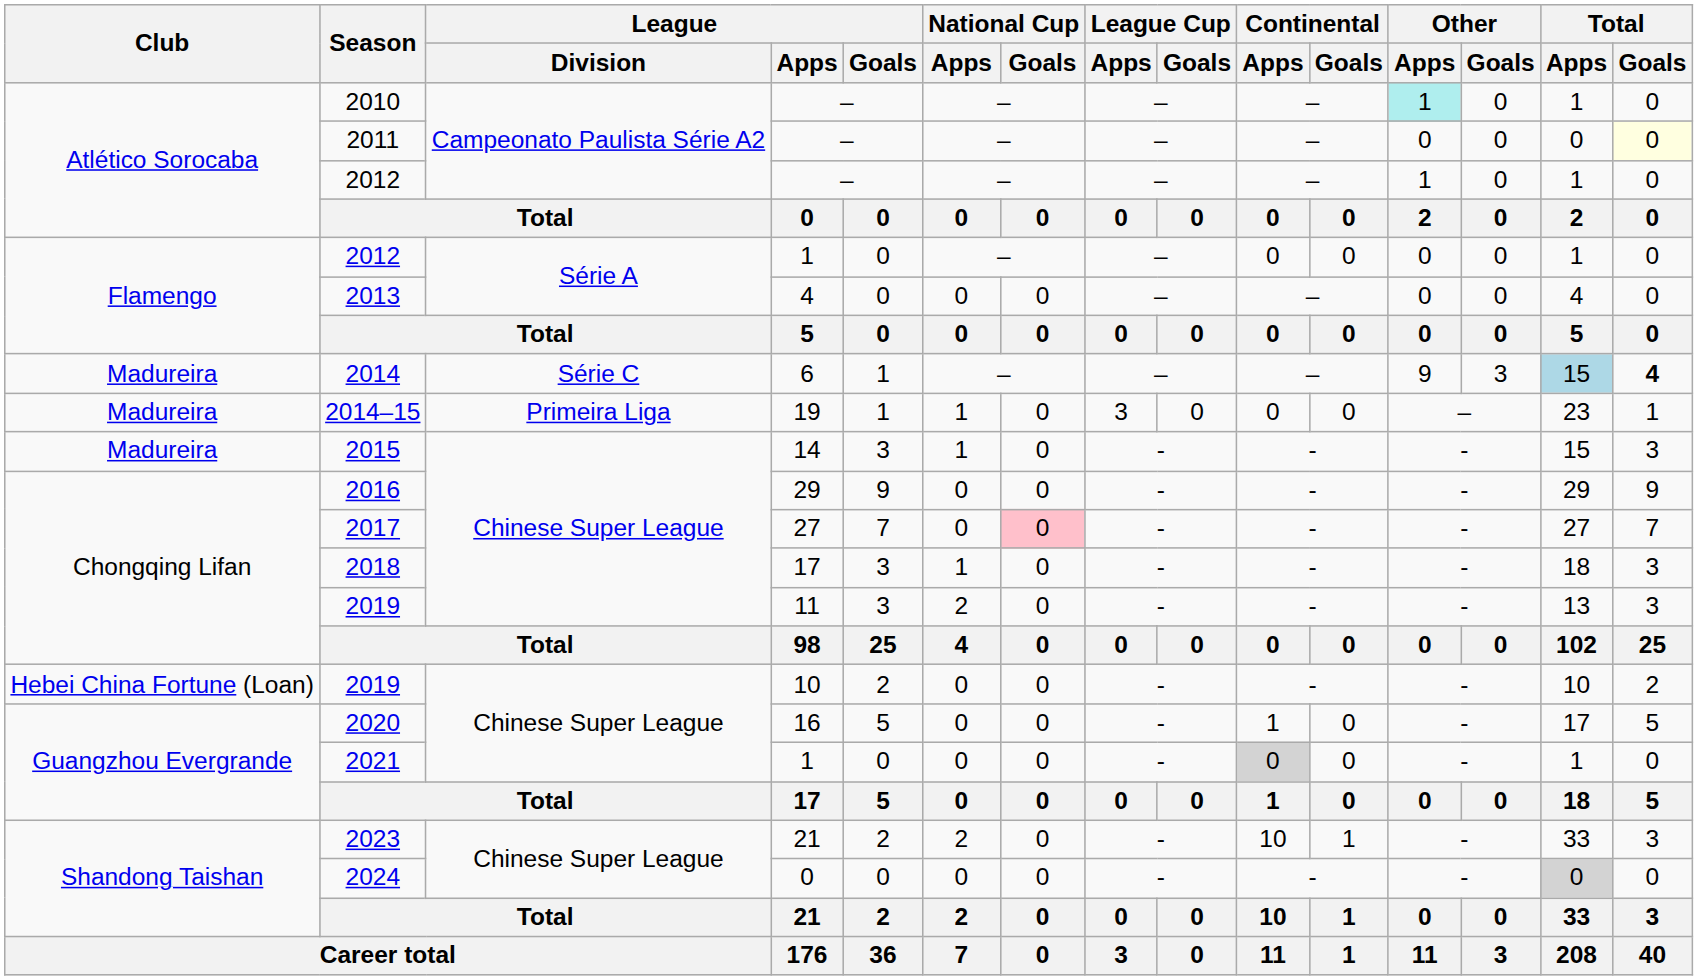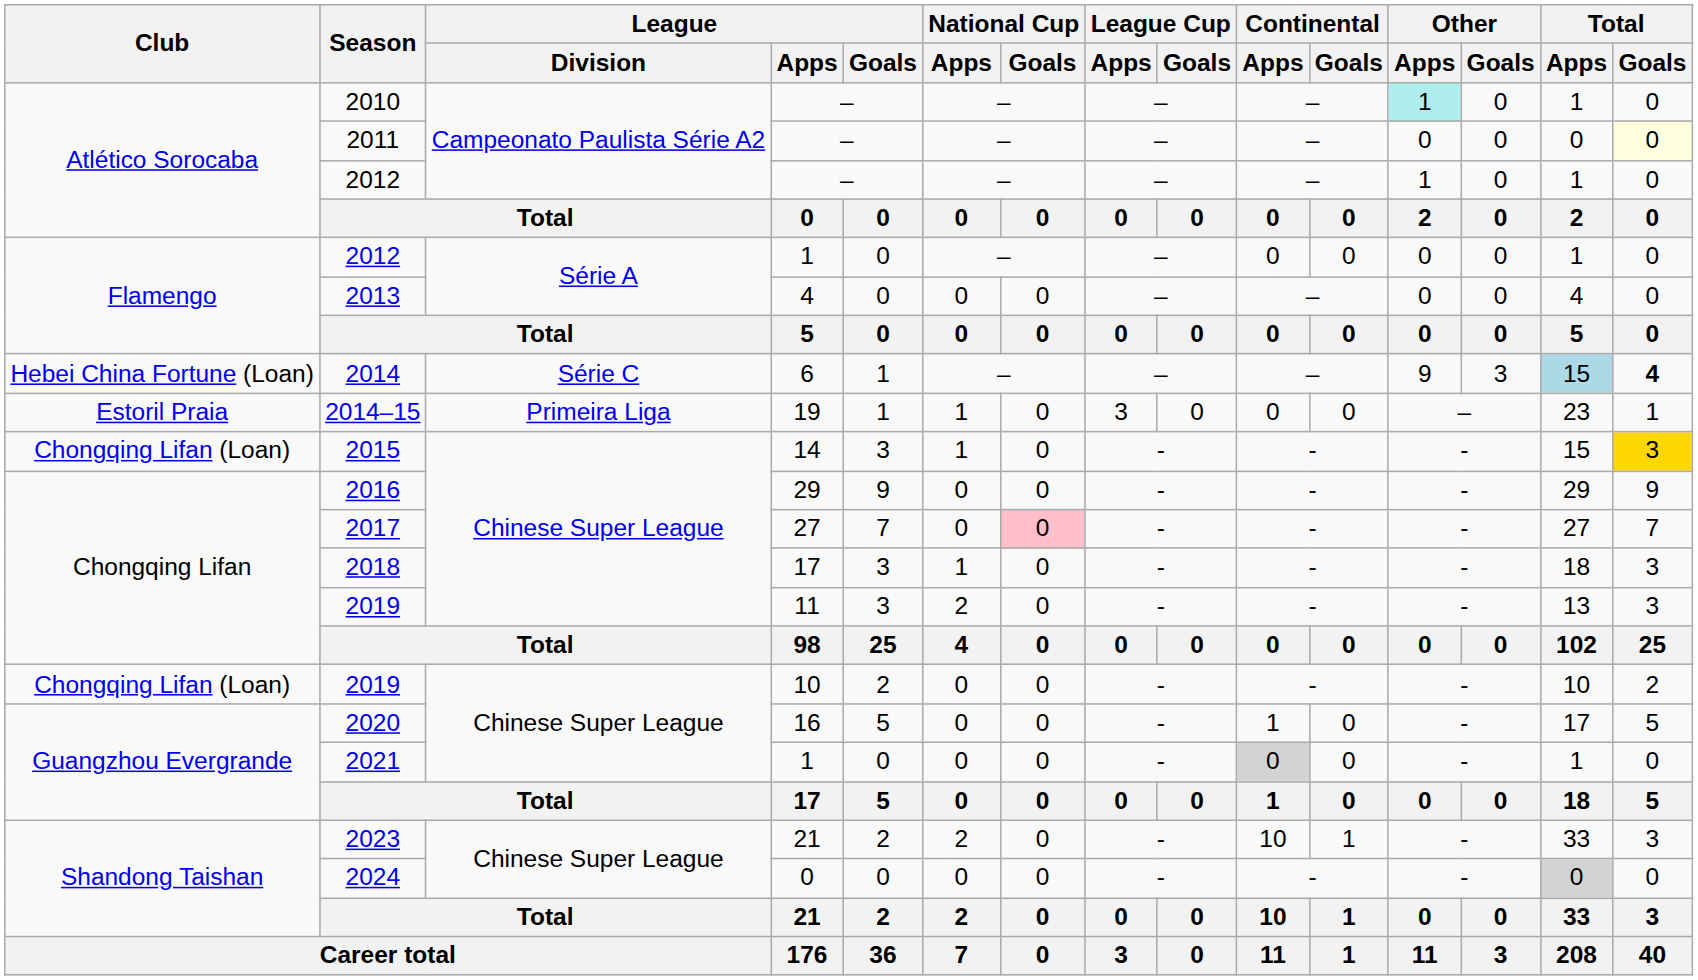2014 | Club: Madureira -> Hebei China Fortune (Loan)
2014–15 | Club: Madureira -> Estoril Praia
2015 | Club: Madureira -> Chongqing Lifan (Loan)
2015 | Total / Goals: no background -> gold background
2019 / 10 | Club: Hebei China Fortune (Loan) -> Chongqing Lifan (Loan)
